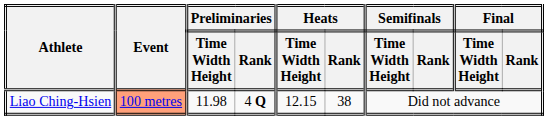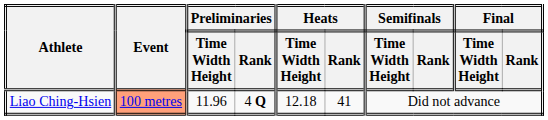Liao Ching-Hsien | Preliminaries / Time Width Height: 11.98 -> 11.96
Liao Ching-Hsien | Heats / Time Width Height: 12.15 -> 12.18
Liao Ching-Hsien | Heats / Rank: 38 -> 41
